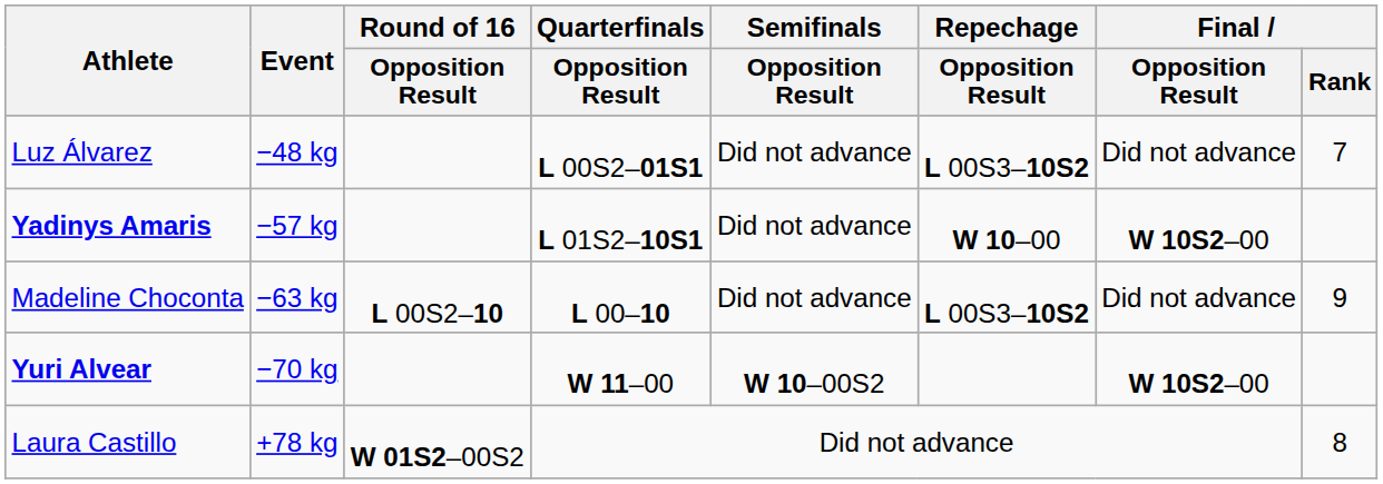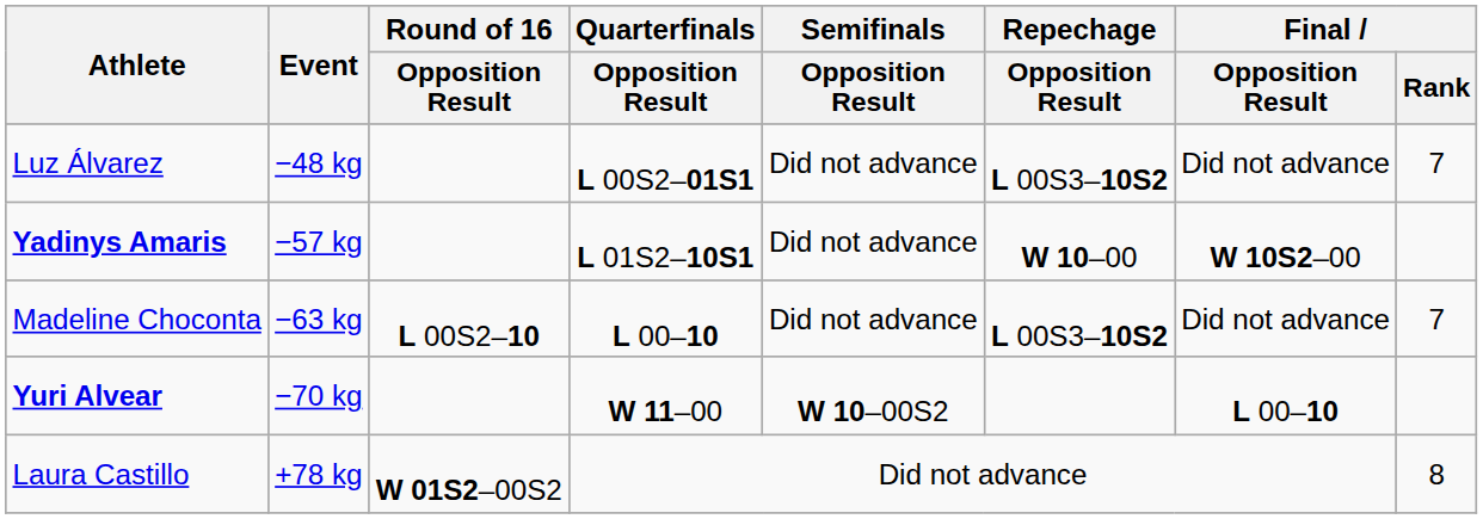Madeline Choconta | Final / Rank: 9 -> 7
Yuri Alvear | Final / Opposition Result: W 10S2–00 -> L 00–10
